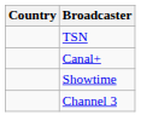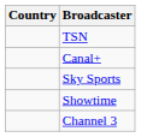+ row: Sky Sports
